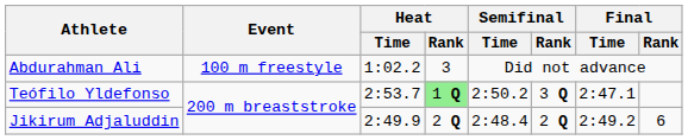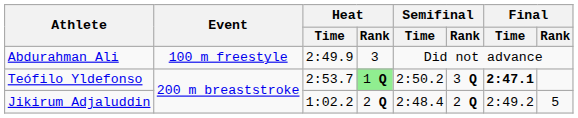Abdurahman Ali | Heat / Time: 1:02.2 -> 2:49.9
Teófilo Yldefonso | Final / Time: normal -> bold
Jikirum Adjaluddin | Heat / Time: 2:49.9 -> 1:02.2
Jikirum Adjaluddin | Final / Rank: 6 -> 5
